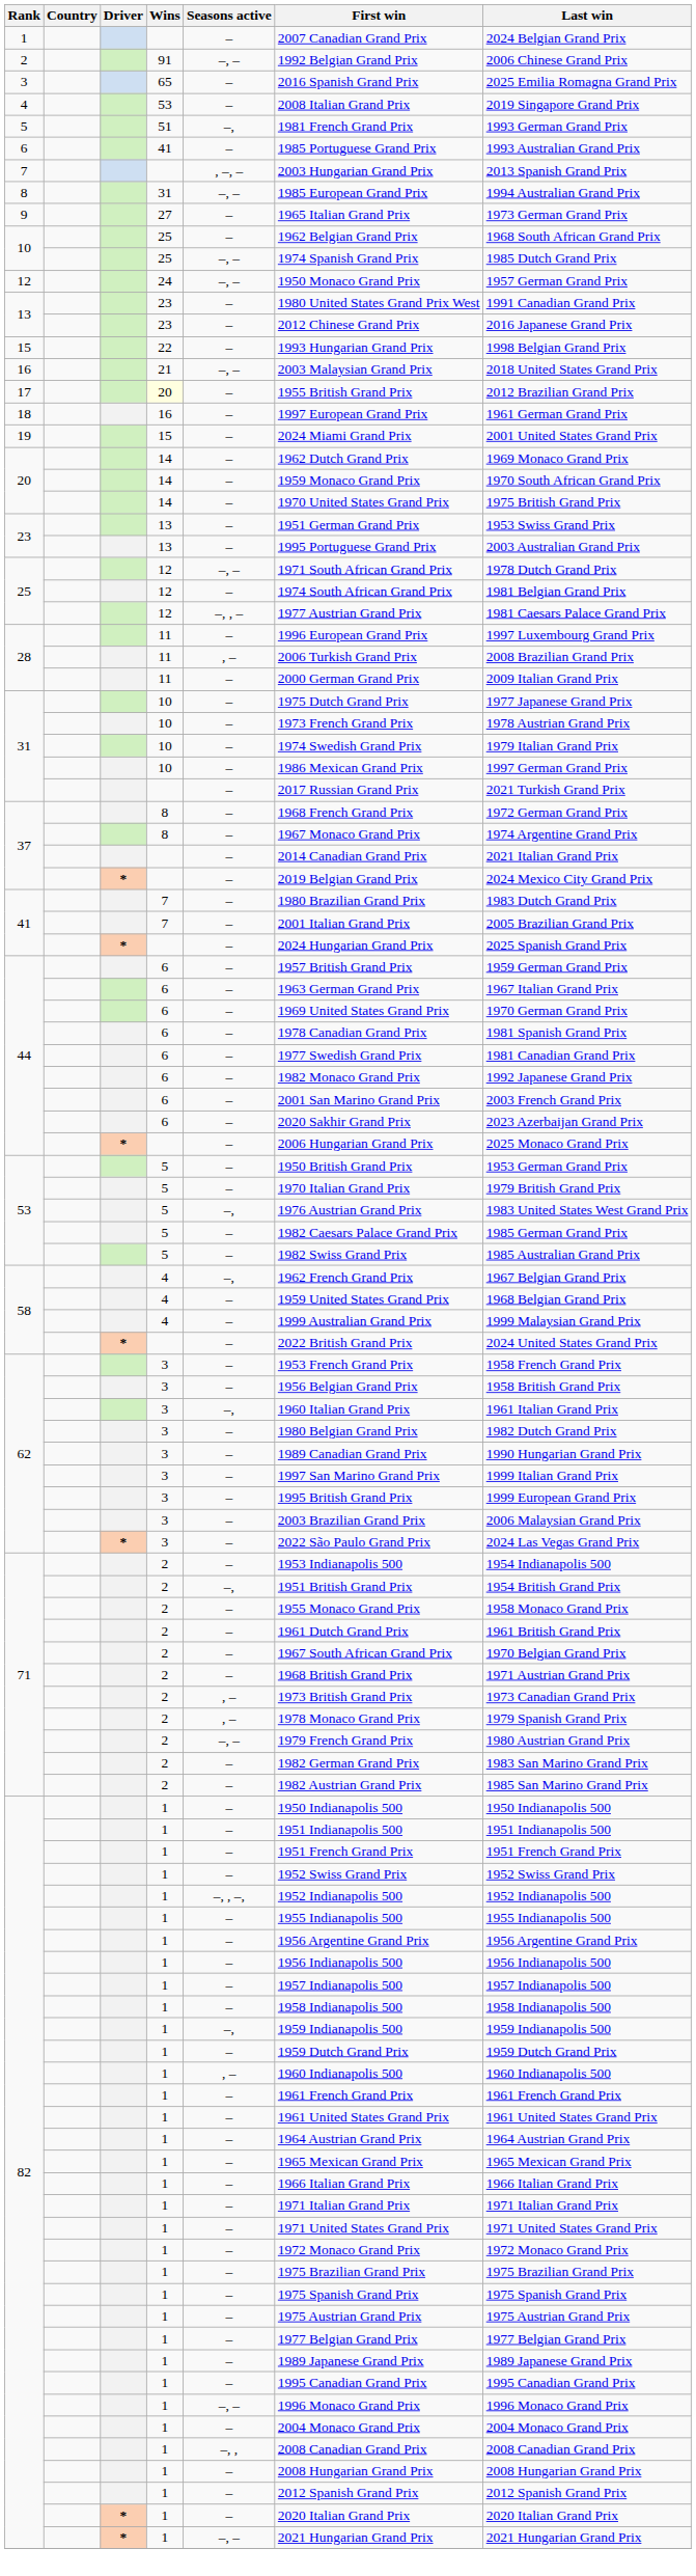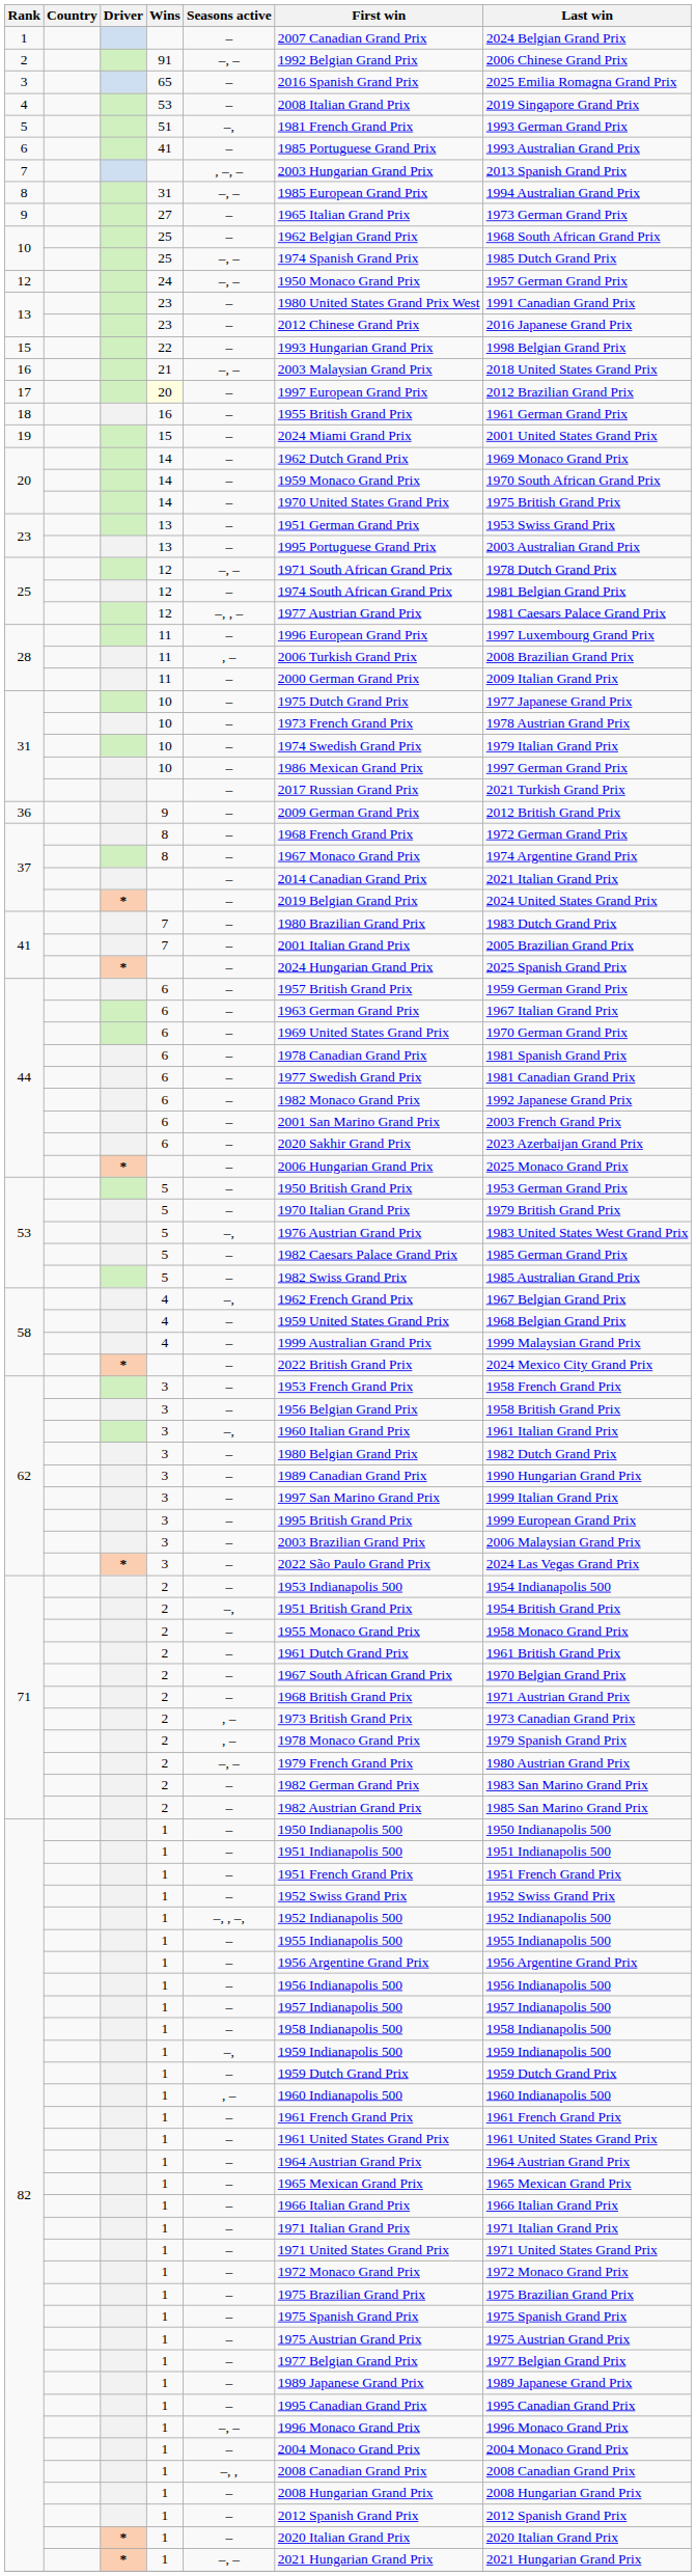17 | First win: 1955 British Grand Prix -> 1997 European Grand Prix
18 | First win: 1997 European Grand Prix -> 1955 British Grand Prix
+ row: 36 | 9 | – | 2009 German Grand Prix | 2012 British Grand Prix
37 / * | Last win: 2024 Mexico City Grand Prix -> 2024 United States Grand Prix
58 / * | Last win: 2024 United States Grand Prix -> 2024 Mexico City Grand Prix
